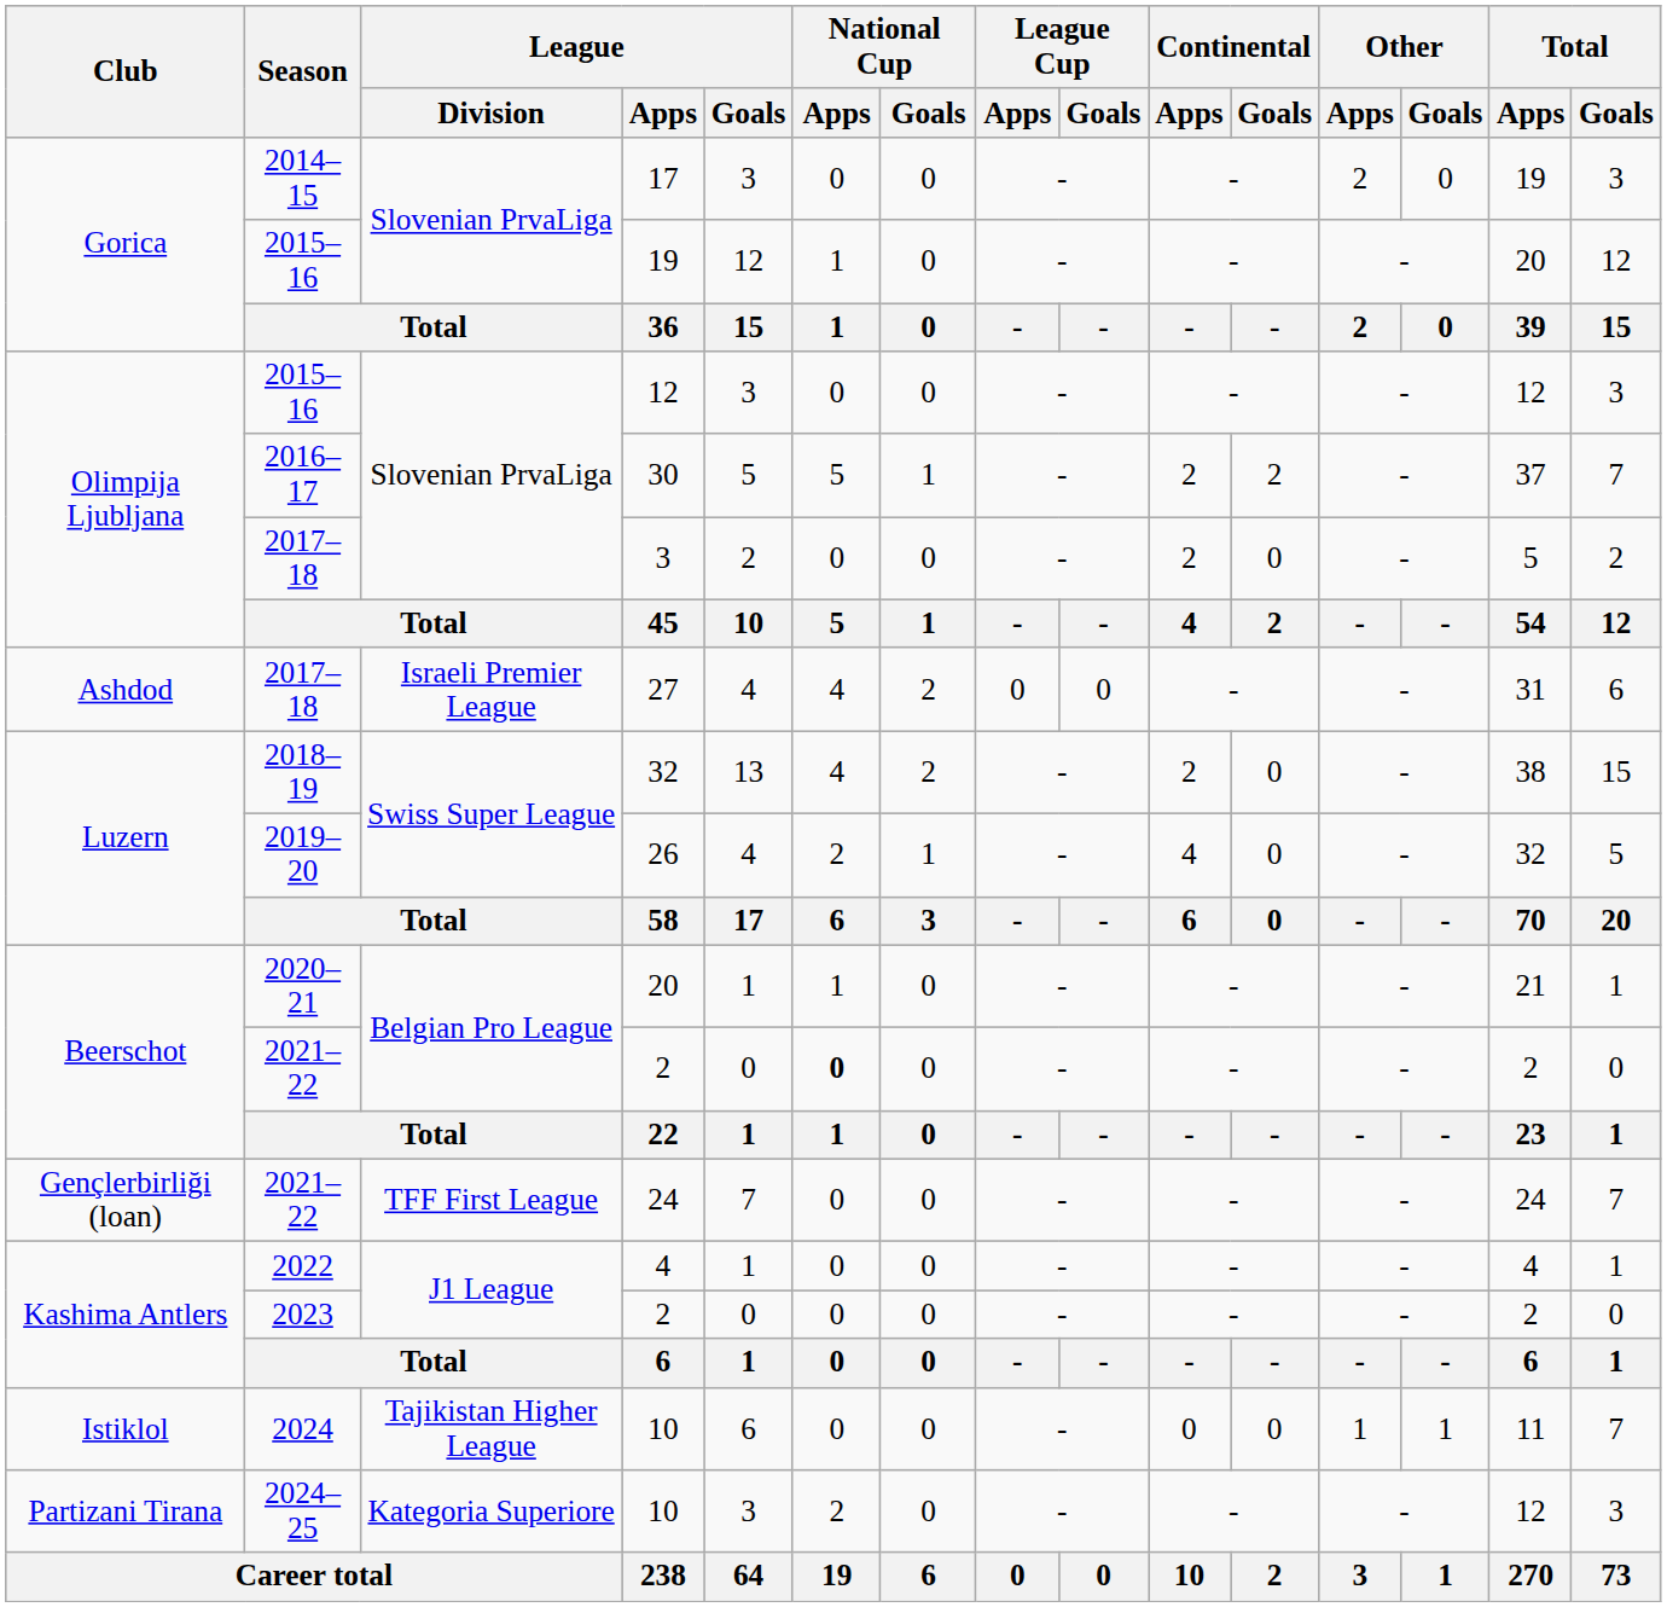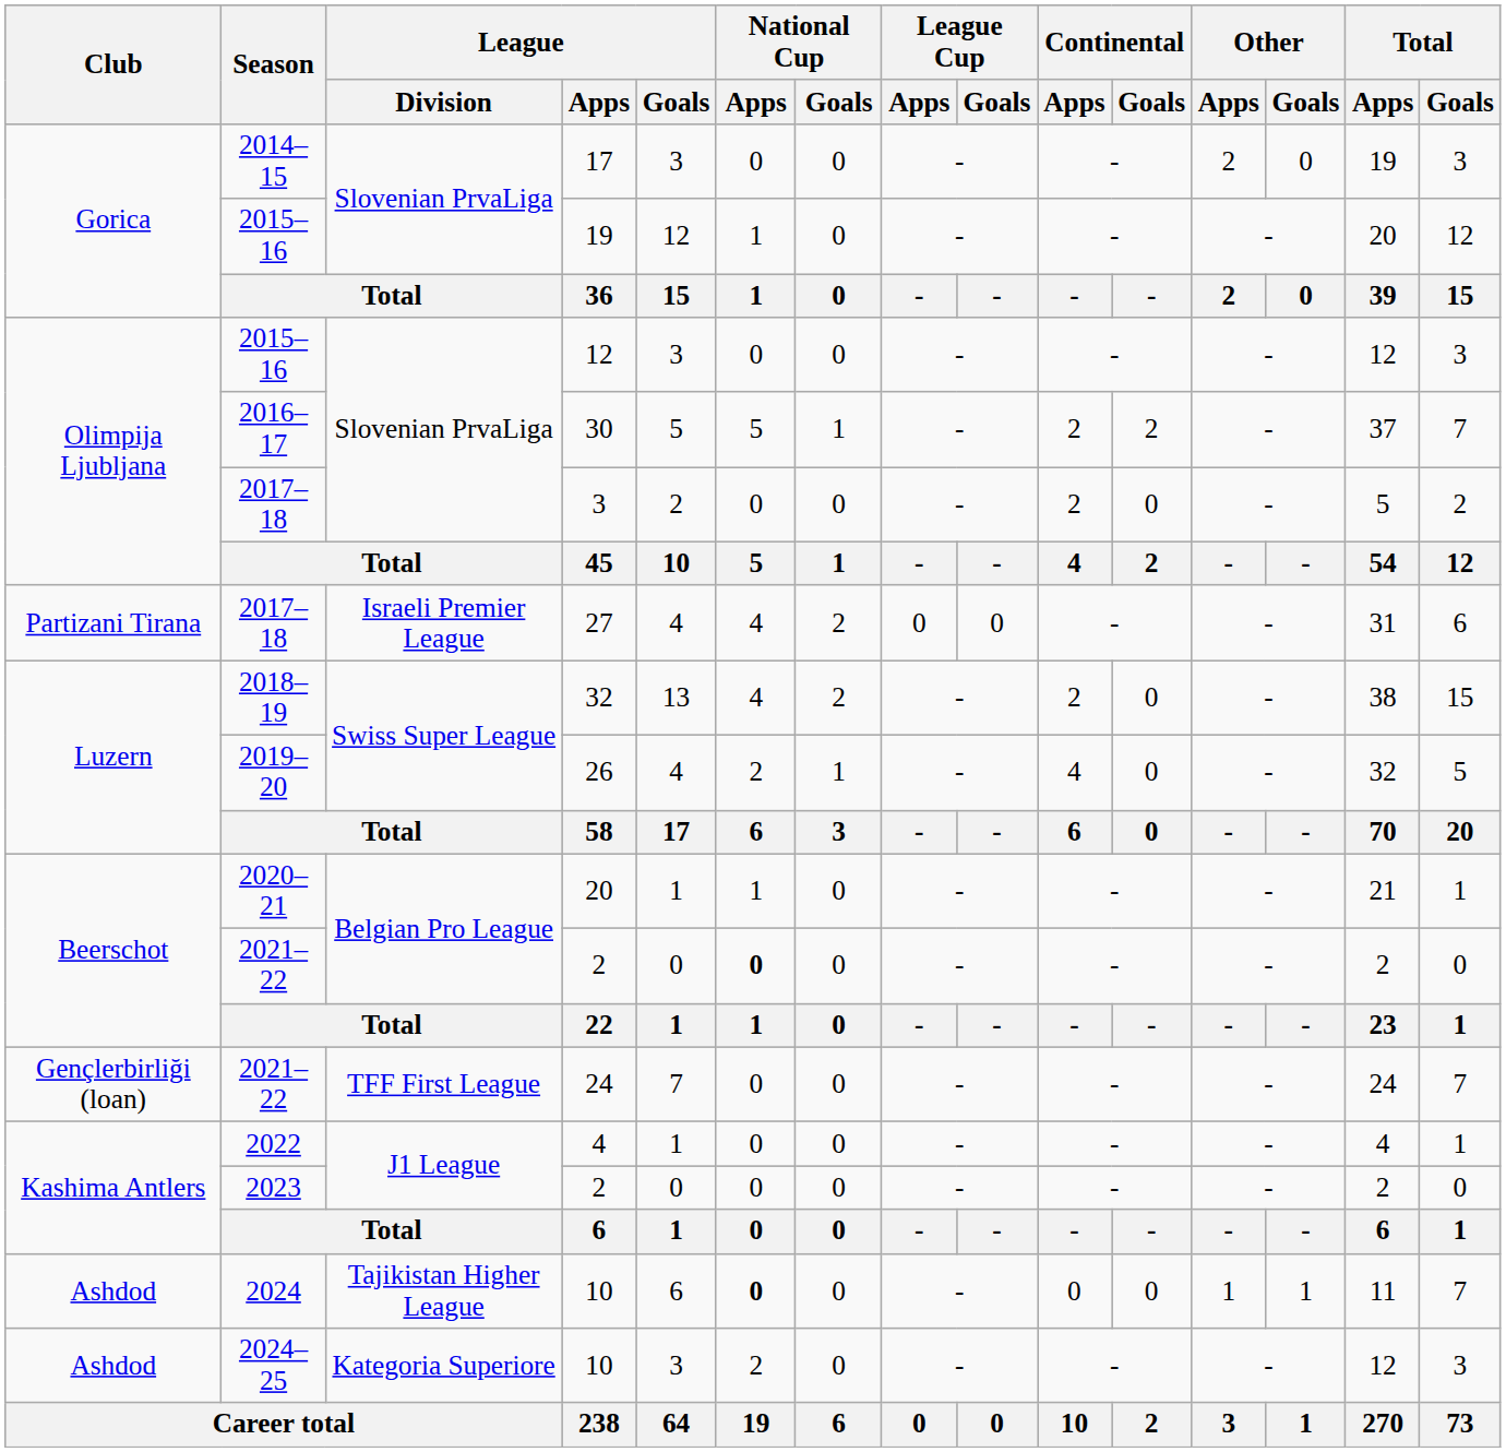27 | Club: Ashdod -> Partizani Tirana
2024 / 10 | Club: Istiklol -> Ashdod
2024 / 10 | National Cup / Apps: normal -> bold
2024–25 / 10 | Club: Partizani Tirana -> Ashdod
